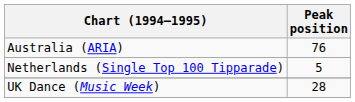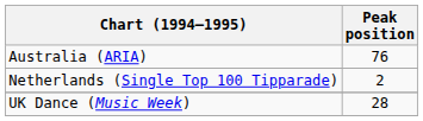Netherlands (Single Top 100 Tipparade) | Peak position: 5 -> 2
